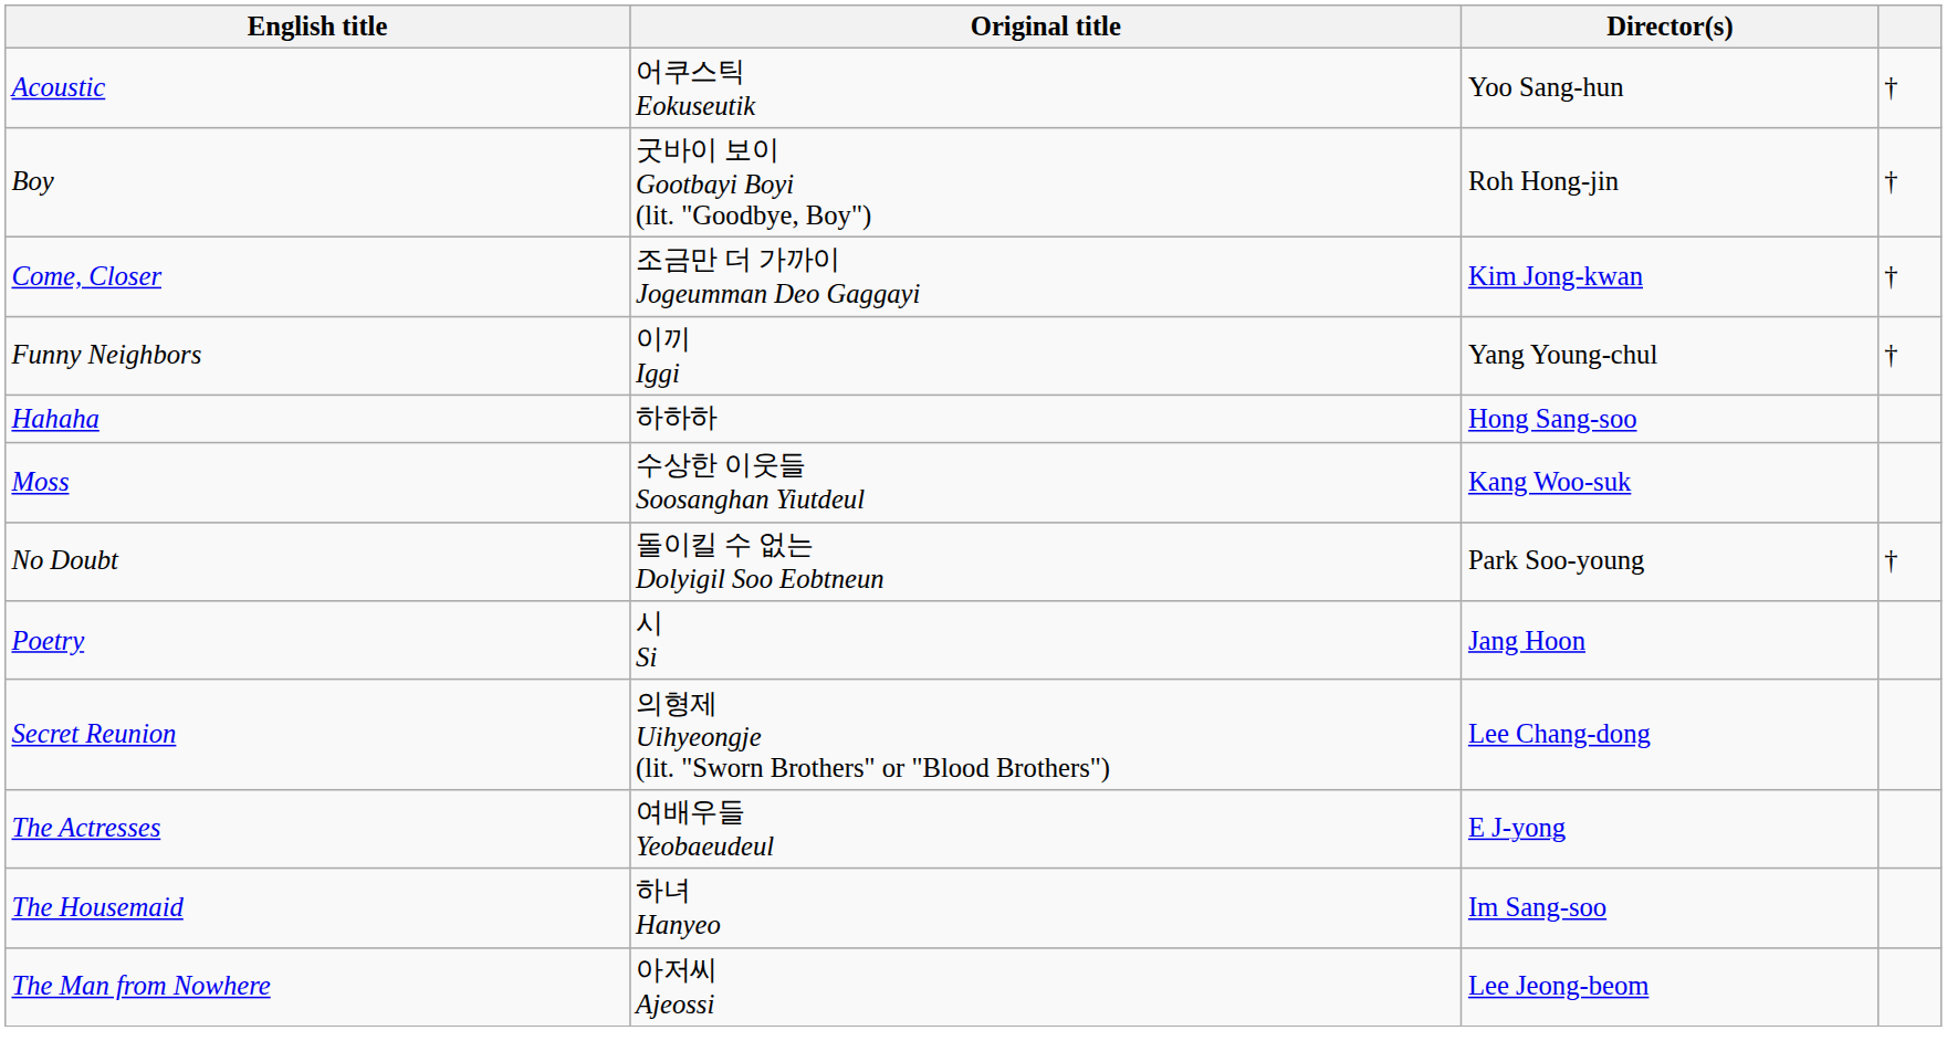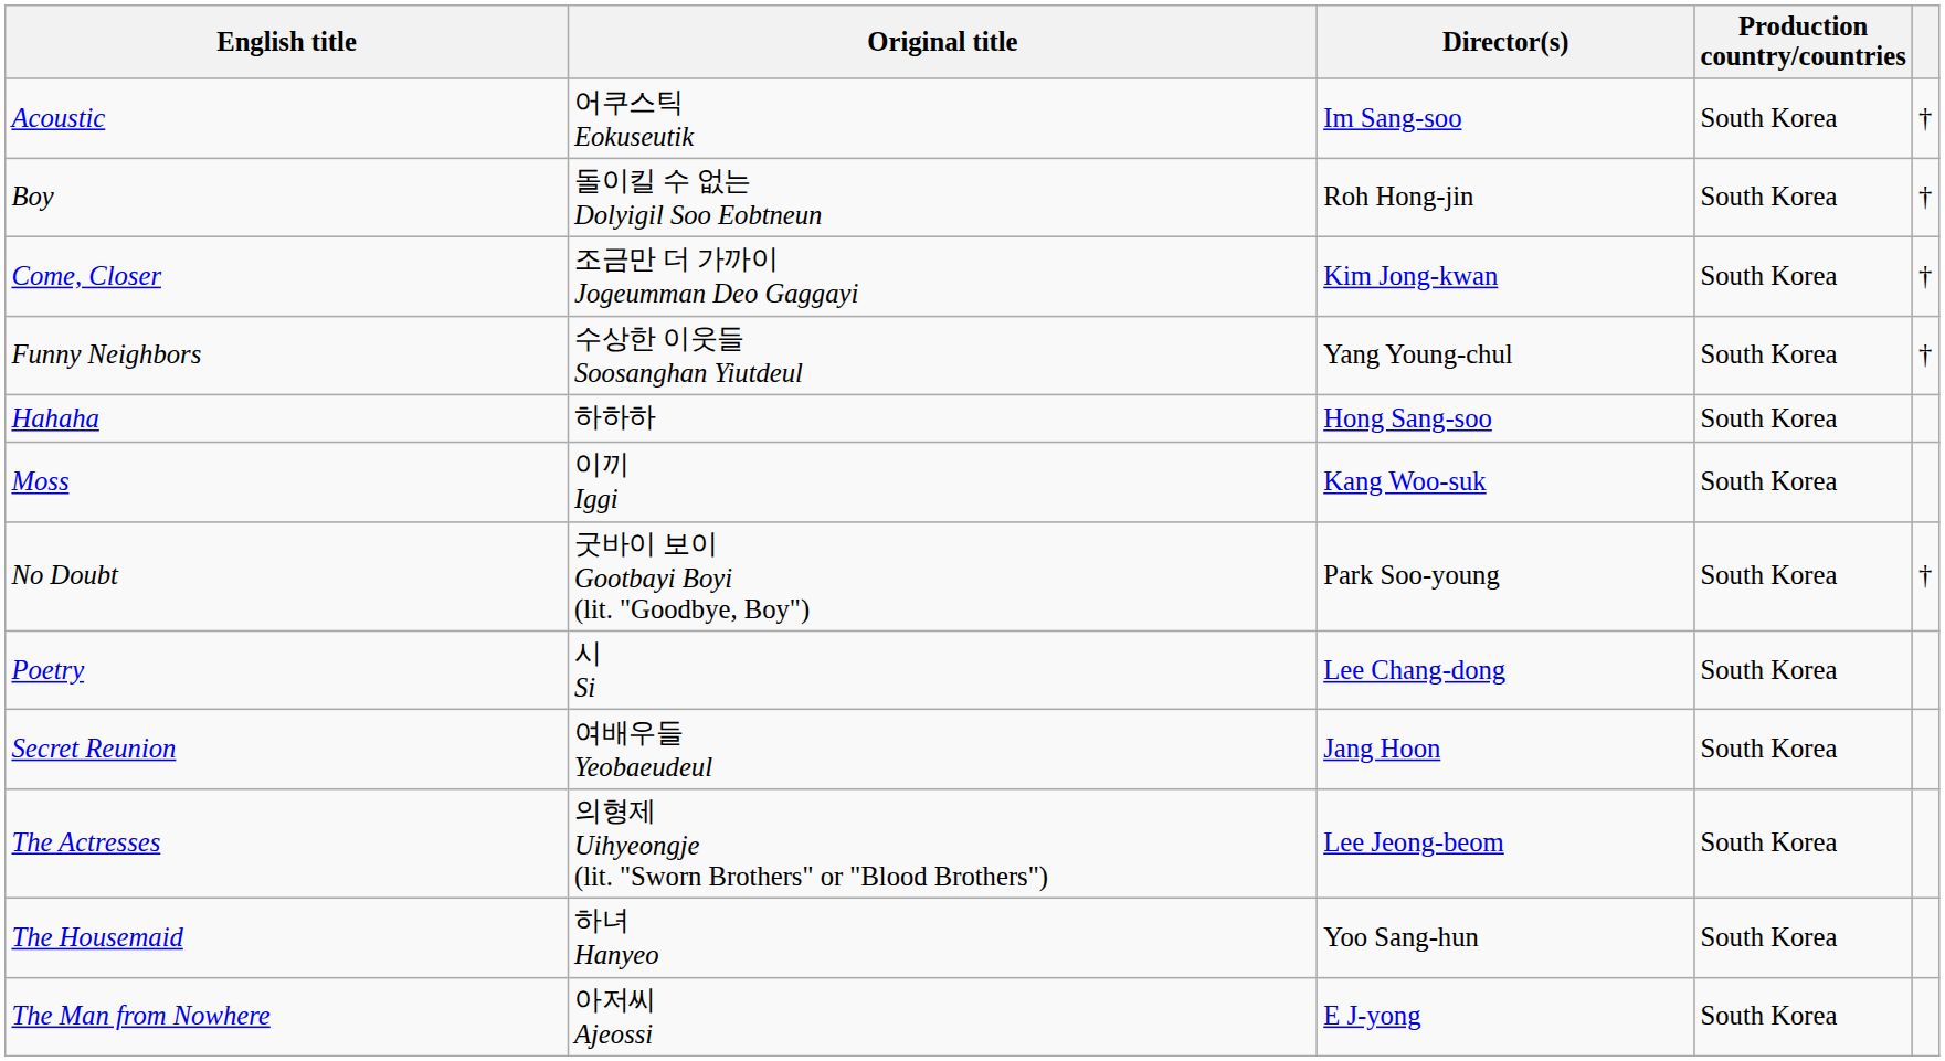+ column: Production country/countries | South Korea | South Korea | South Korea | South Korea | South Korea | South Korea | South Korea | South Korea | South Korea | South Korea | South Korea | South Korea
Acoustic | Director(s): Yoo Sang-hun -> Im Sang-soo
Boy | Original title: 굿바이 보이 Gootbayi Boyi (lit. "Goodbye, Boy") -> 돌이킬 수 없는 Dolyigil Soo Eobtneun
Funny Neighbors | Original title: 이끼 Iggi -> 수상한 이웃들 Soosanghan Yiutdeul
Moss | Original title: 수상한 이웃들 Soosanghan Yiutdeul -> 이끼 Iggi
No Doubt | Original title: 돌이킬 수 없는 Dolyigil Soo Eobtneun -> 굿바이 보이 Gootbayi Boyi (lit. "Goodbye, Boy")
Poetry | Director(s): Jang Hoon -> Lee Chang-dong
Secret Reunion | Original title: 의형제 Uihyeongje (lit. "Sworn Brothers" or "Blood Brothers") -> 여배우들 Yeobaeudeul
Secret Reunion | Director(s): Lee Chang-dong -> Jang Hoon
The Actresses | Original title: 여배우들 Yeobaeudeul -> 의형제 Uihyeongje (lit. "Sworn Brothers" or "Blood Brothers")
The Actresses | Director(s): E J-yong -> Lee Jeong-beom
The Housemaid | Director(s): Im Sang-soo -> Yoo Sang-hun
The Man from Nowhere | Director(s): Lee Jeong-beom -> E J-yong
